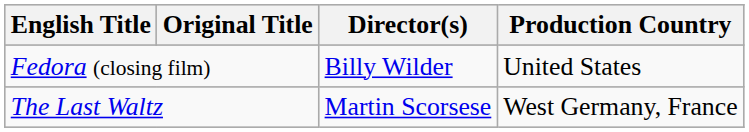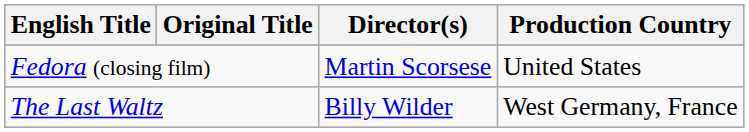Fedora (closing film) | Director(s): Billy Wilder -> Martin Scorsese
The Last Waltz | Director(s): Martin Scorsese -> Billy Wilder
